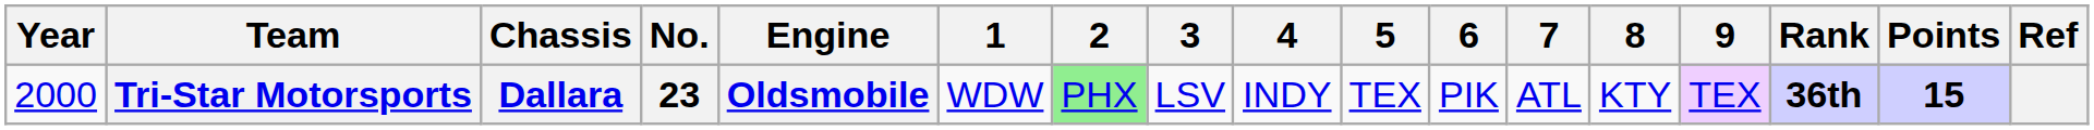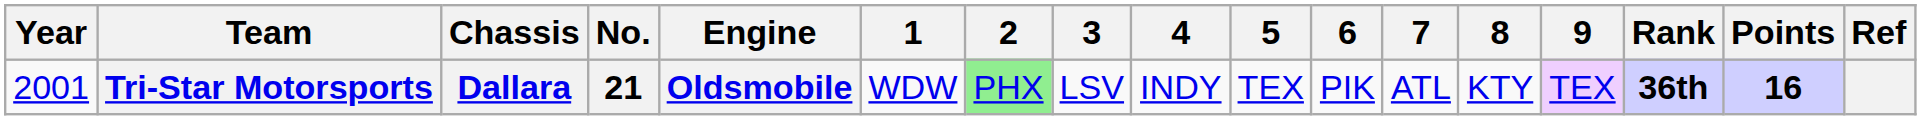Tri-Star Motorsports | Year: 2000 -> 2001
Tri-Star Motorsports | No.: 23 -> 21
Tri-Star Motorsports | Points: 15 -> 16
